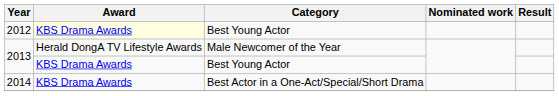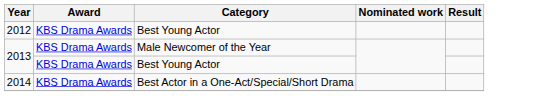2012 | Award: lightyellow background -> no background
2013 / Male Newcomer of the Year | Award: Herald DongA TV Lifestyle Awards -> KBS Drama Awards
